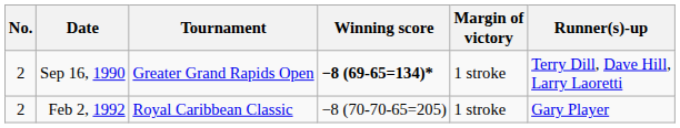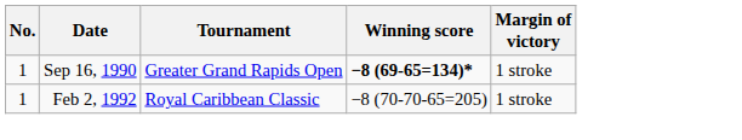- column: Runner(s)-up | Terry Dill, Dave Hill, Larry Laoretti | Gary Player
Sep 16, 1990 | No.: 2 -> 1
Feb 2, 1992 | No.: 2 -> 1
